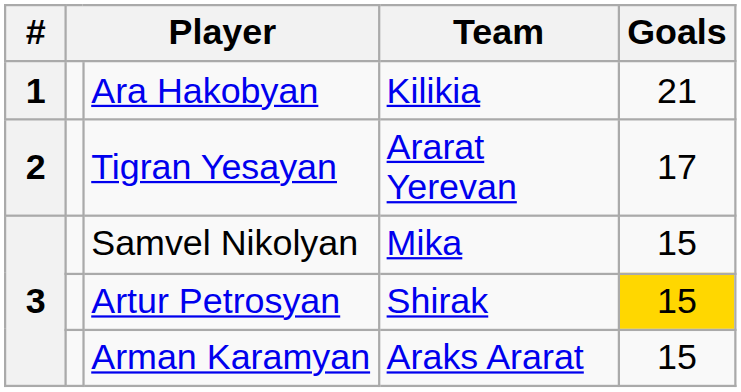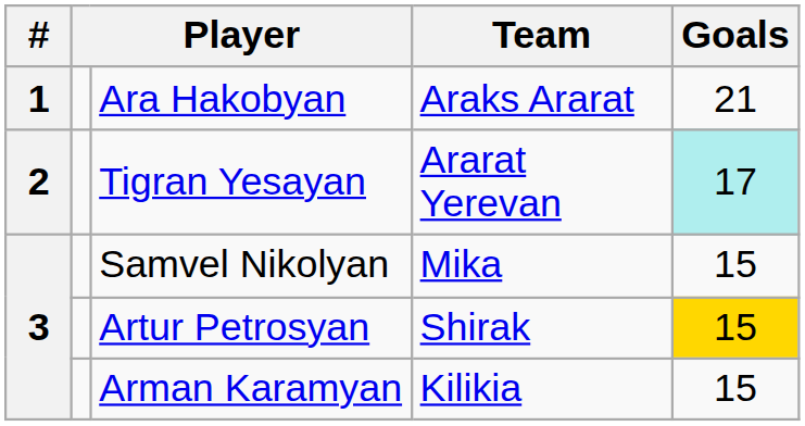Ara Hakobyan | Team: Kilikia -> Araks Ararat
Tigran Yesayan | Goals: no background -> paleturquoise background
Arman Karamyan | Team: Araks Ararat -> Kilikia
